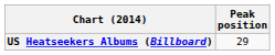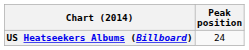US Heatseekers Albums (Billboard) | Peak position: 29 -> 24
